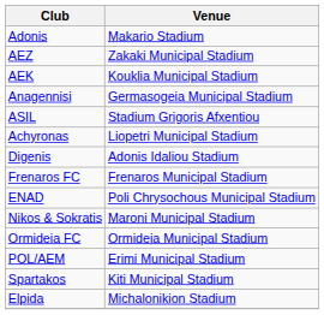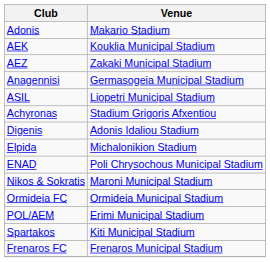rows swapped: AEZ <-> AEK
ASIL | Venue: Stadium Grigoris Afxentiou -> Liopetri Municipal Stadium
Achyronas | Venue: Liopetri Municipal Stadium -> Stadium Grigoris Afxentiou
rows swapped: Elpida <-> Frenaros FC
